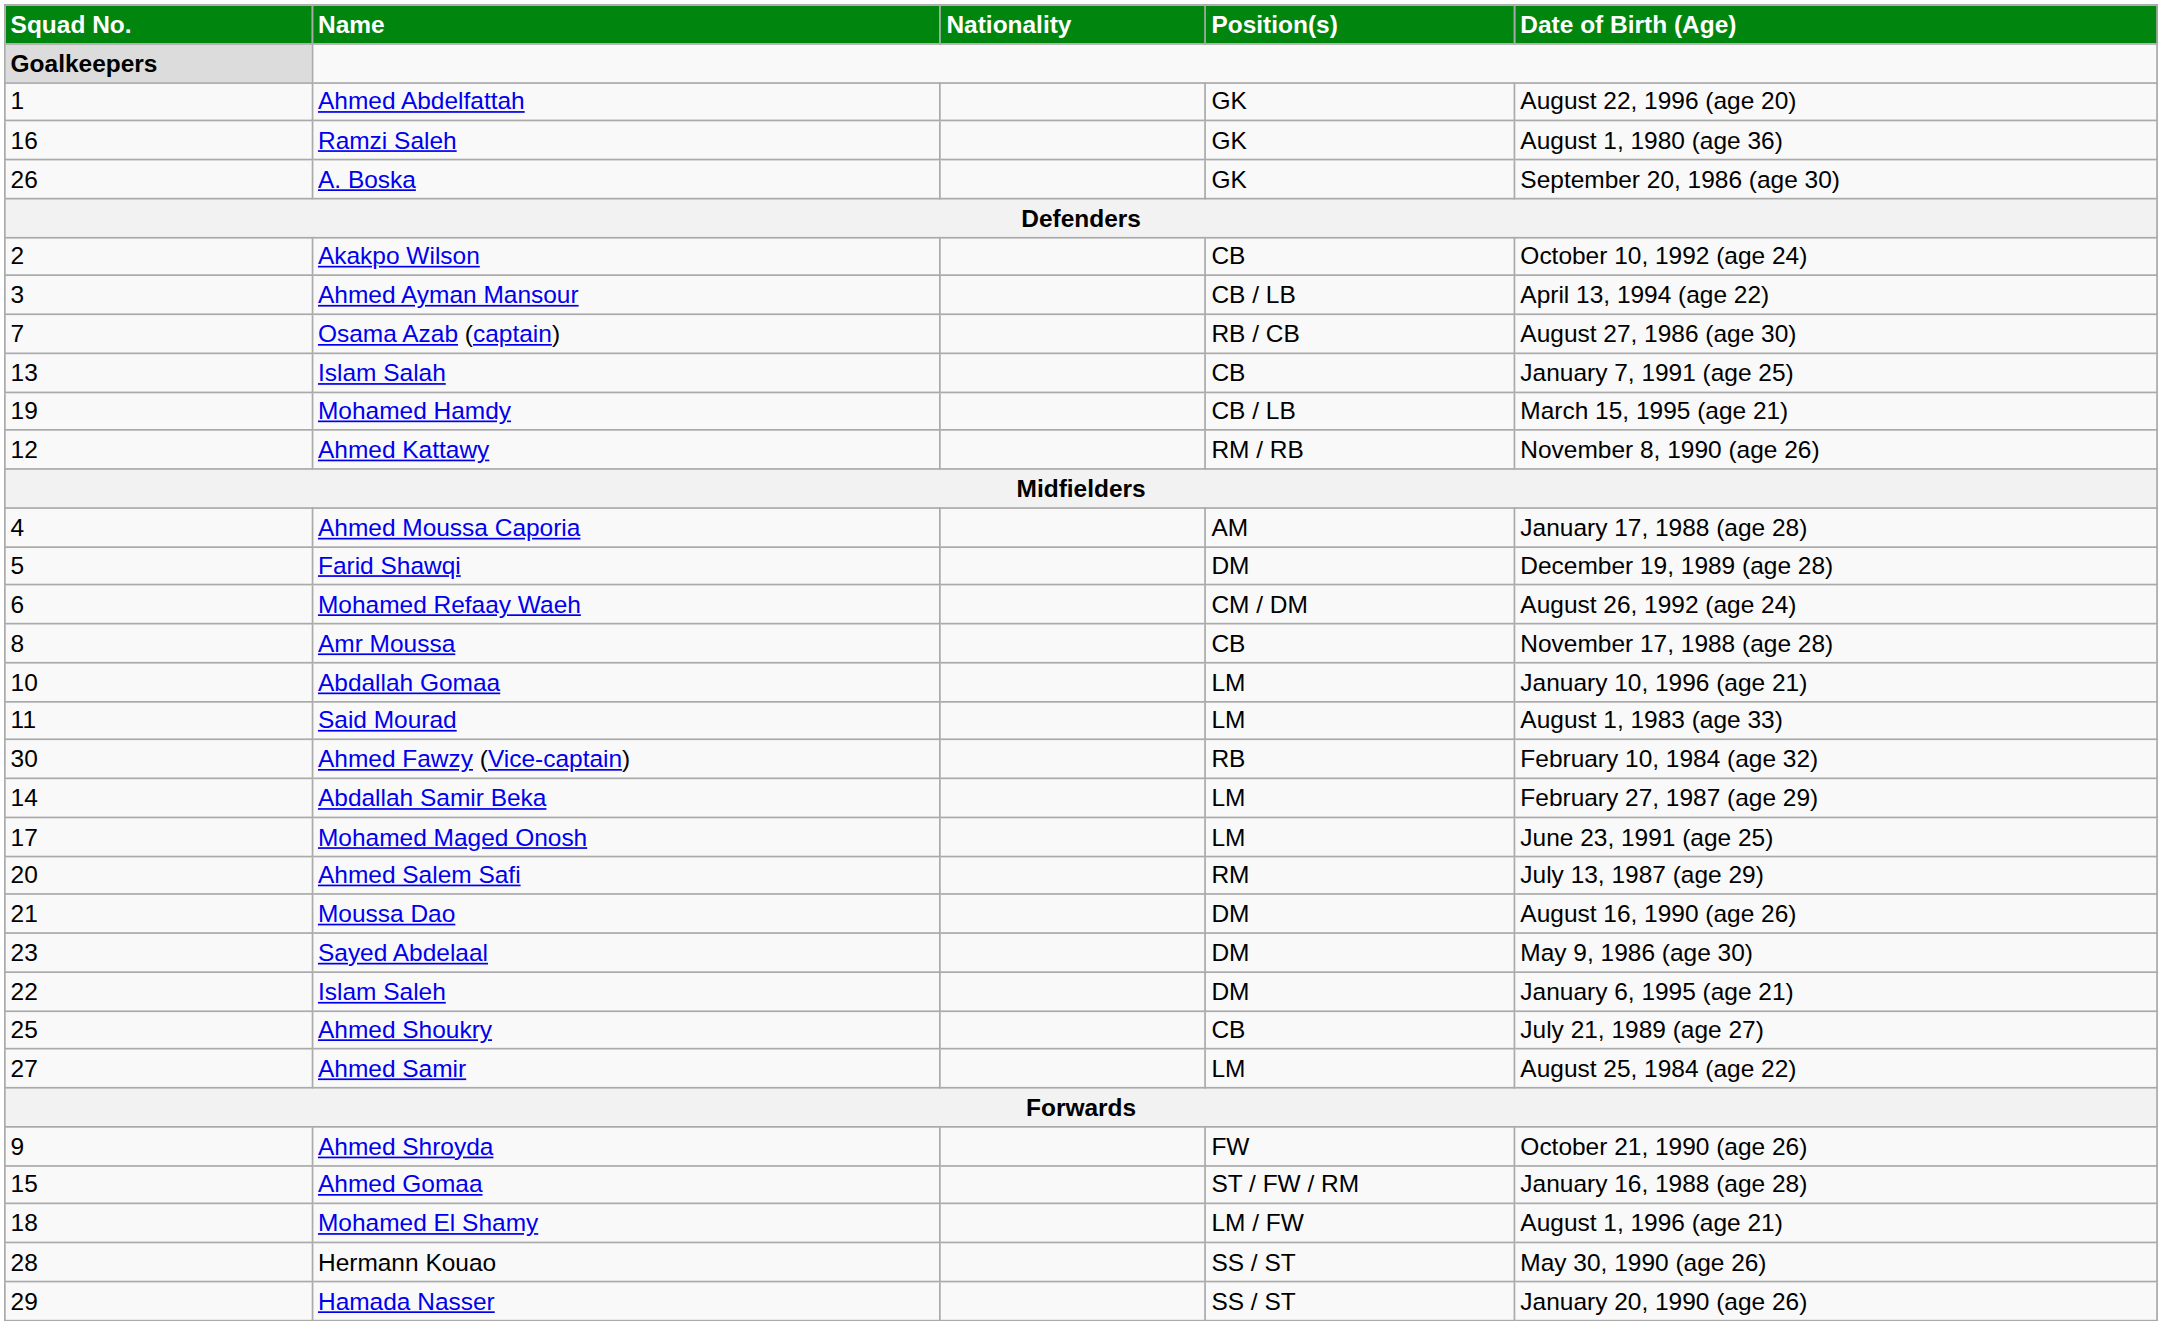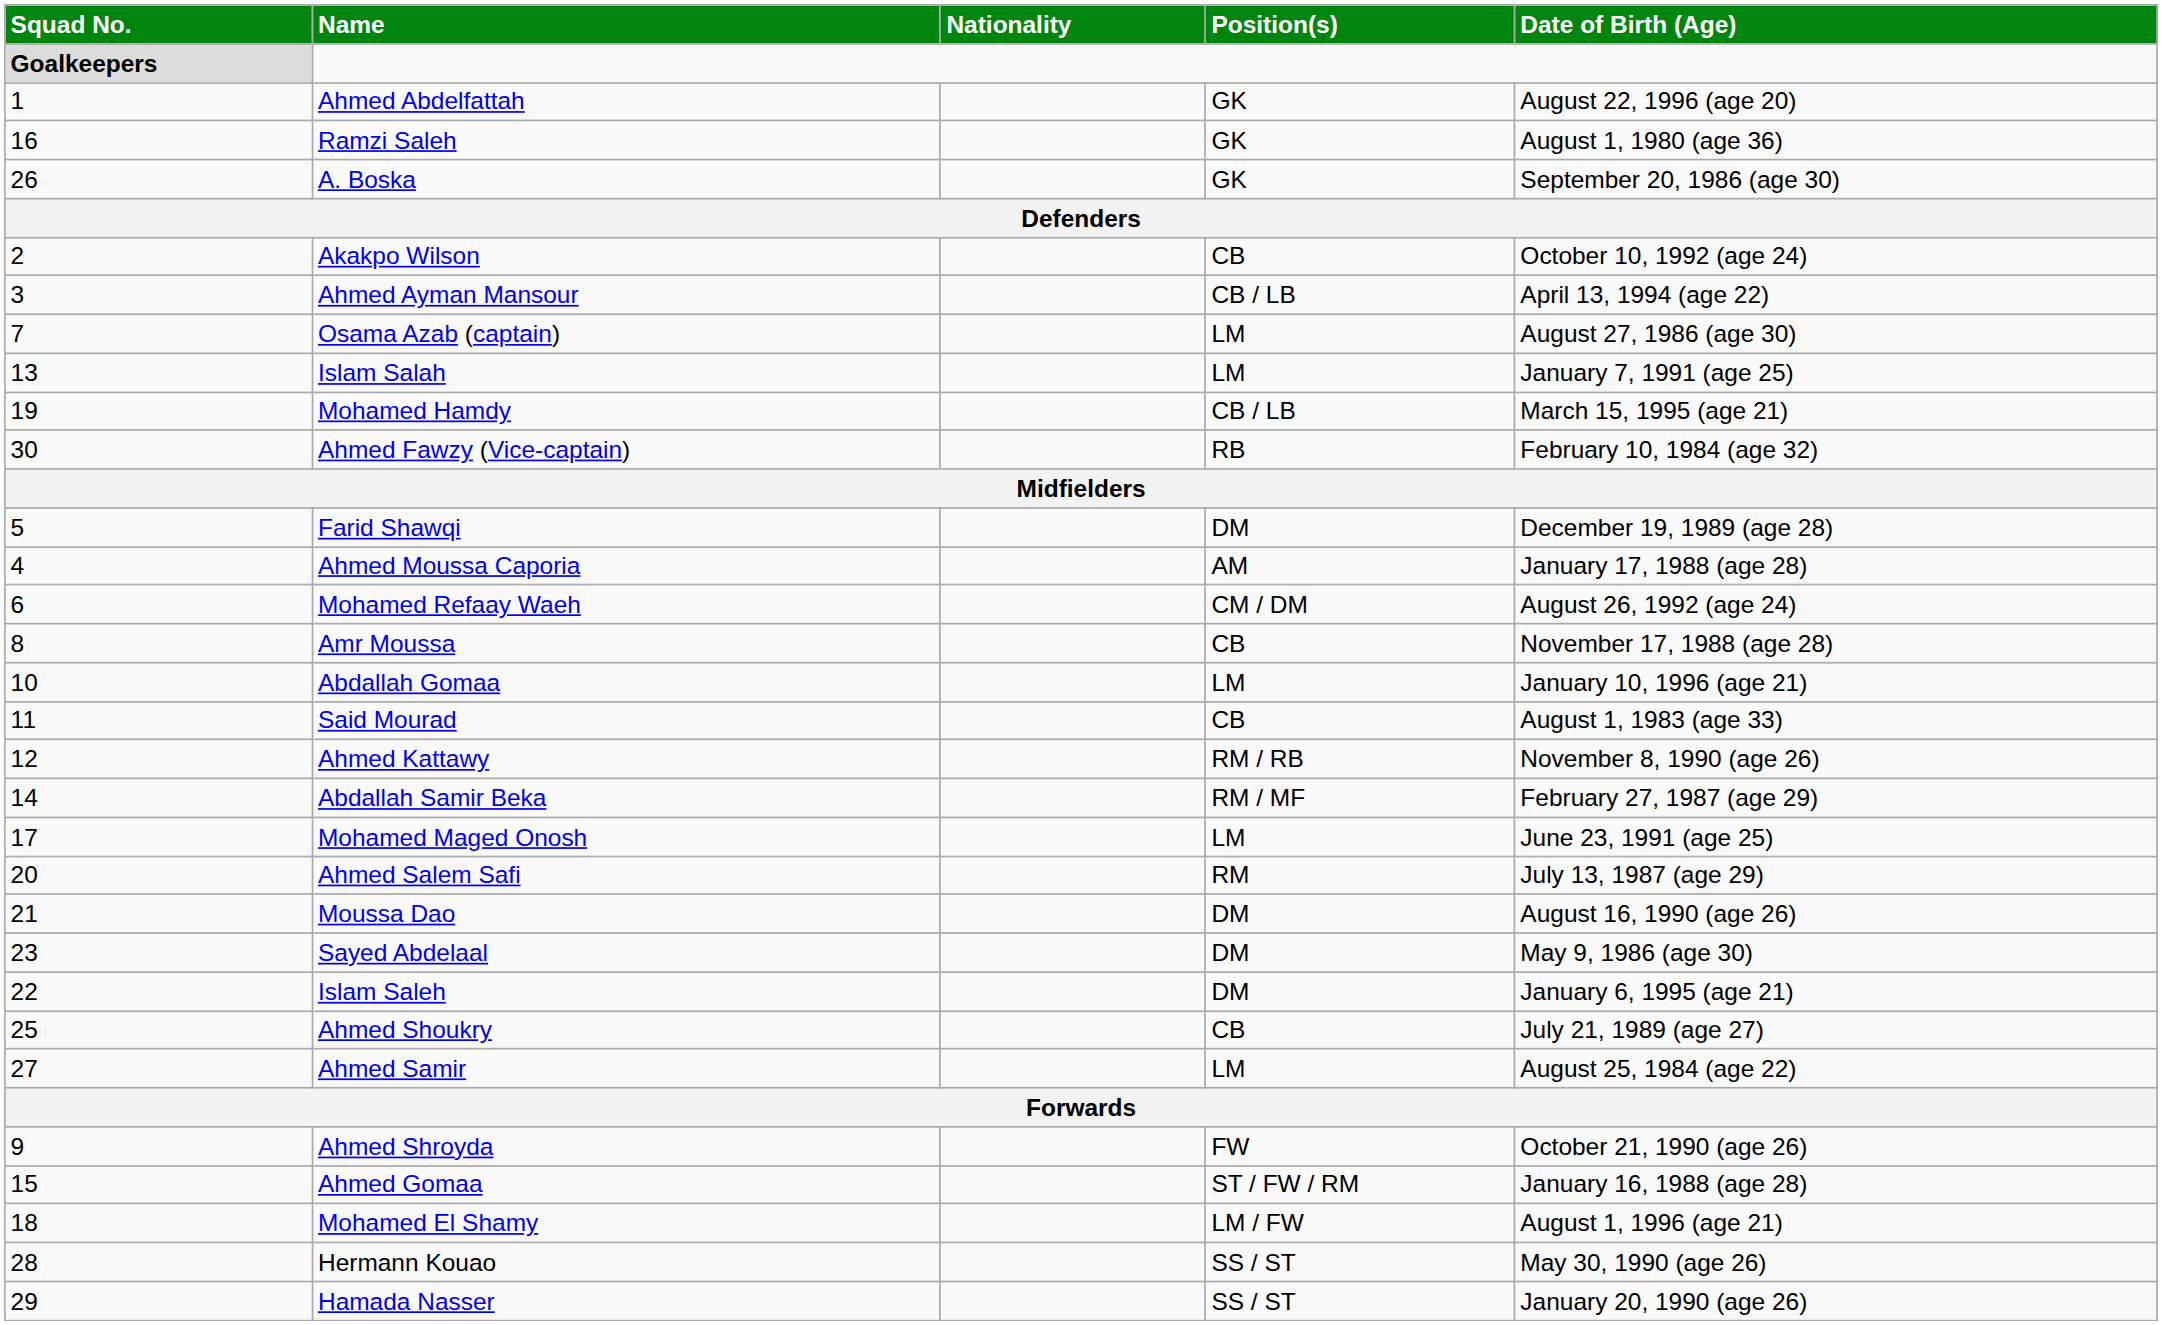Osama Azab (captain) | Position(s): RB / CB -> LM
Islam Salah | Position(s): CB -> LM
rows swapped: Ahmed Fawzy (Vice-captain) <-> Ahmed Kattawy
rows swapped: Ahmed Moussa Caporia <-> Farid Shawqi
Said Mourad | Position(s): LM -> CB
Abdallah Samir Beka | Position(s): LM -> RM / MF
